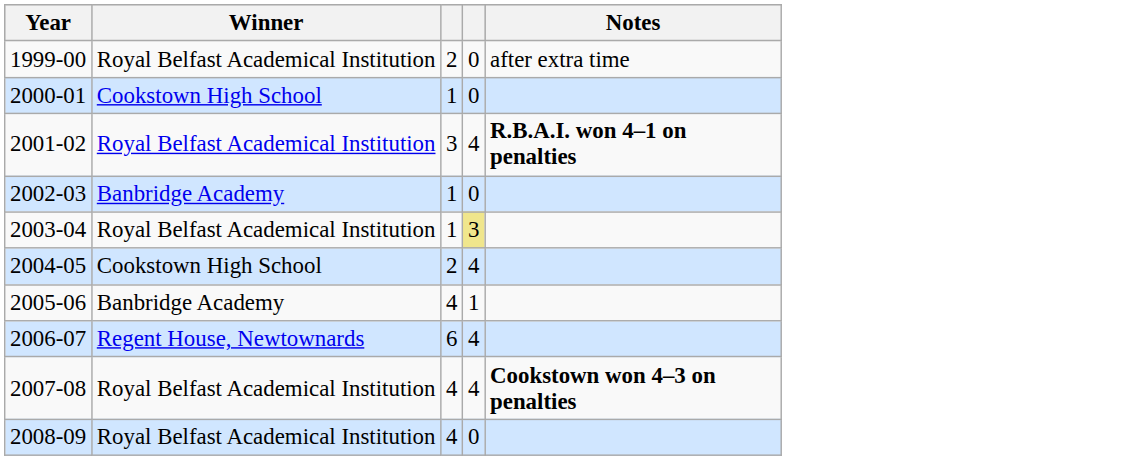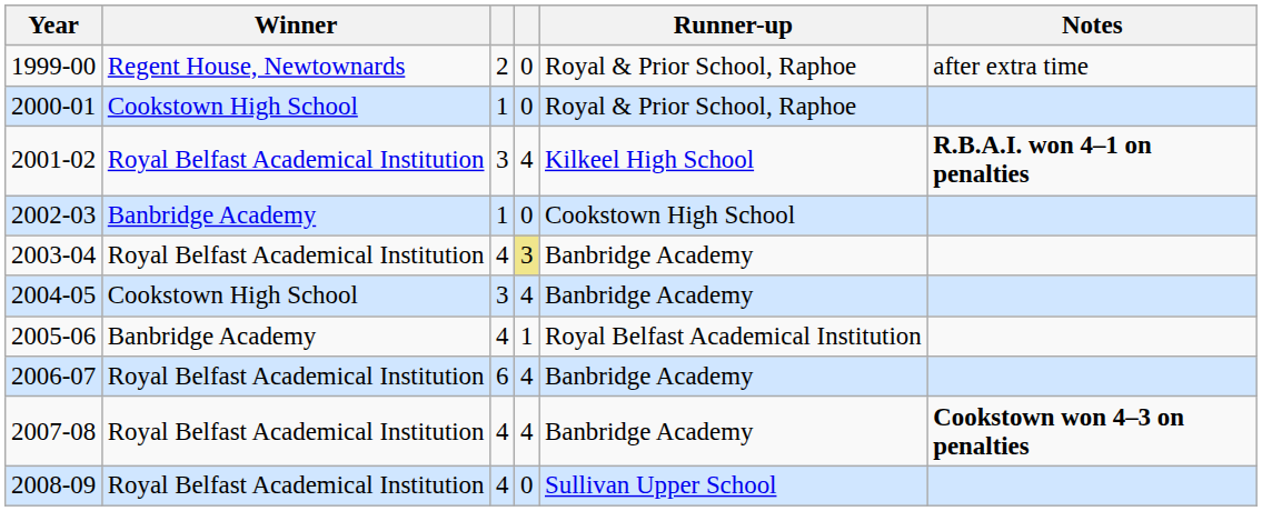+ column: Runner-up | Royal & Prior School, Raphoe | Royal & Prior School, Raphoe | Kilkeel High School | Cookstown High School | Banbridge Academy | Banbridge Academy | Royal Belfast Academical Institution | Banbridge Academy | Banbridge Academy | Sullivan Upper School
1999-00 | Winner: Royal Belfast Academical Institution -> Regent House, Newtownards
2003-04 | column 3: 1 -> 4
2004-05 | column 3: 2 -> 3
2006-07 | Winner: Regent House, Newtownards -> Royal Belfast Academical Institution
